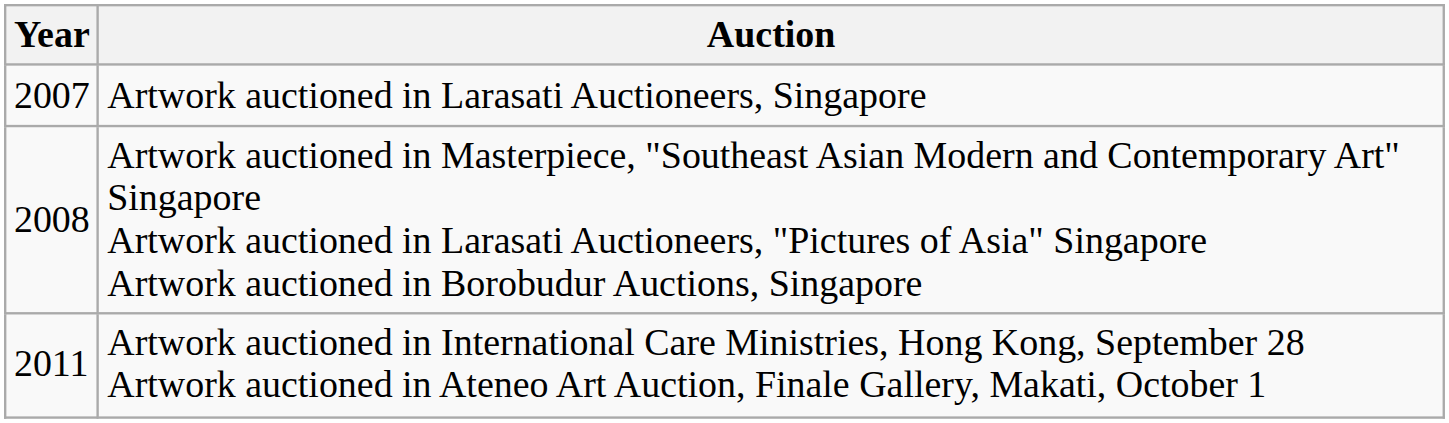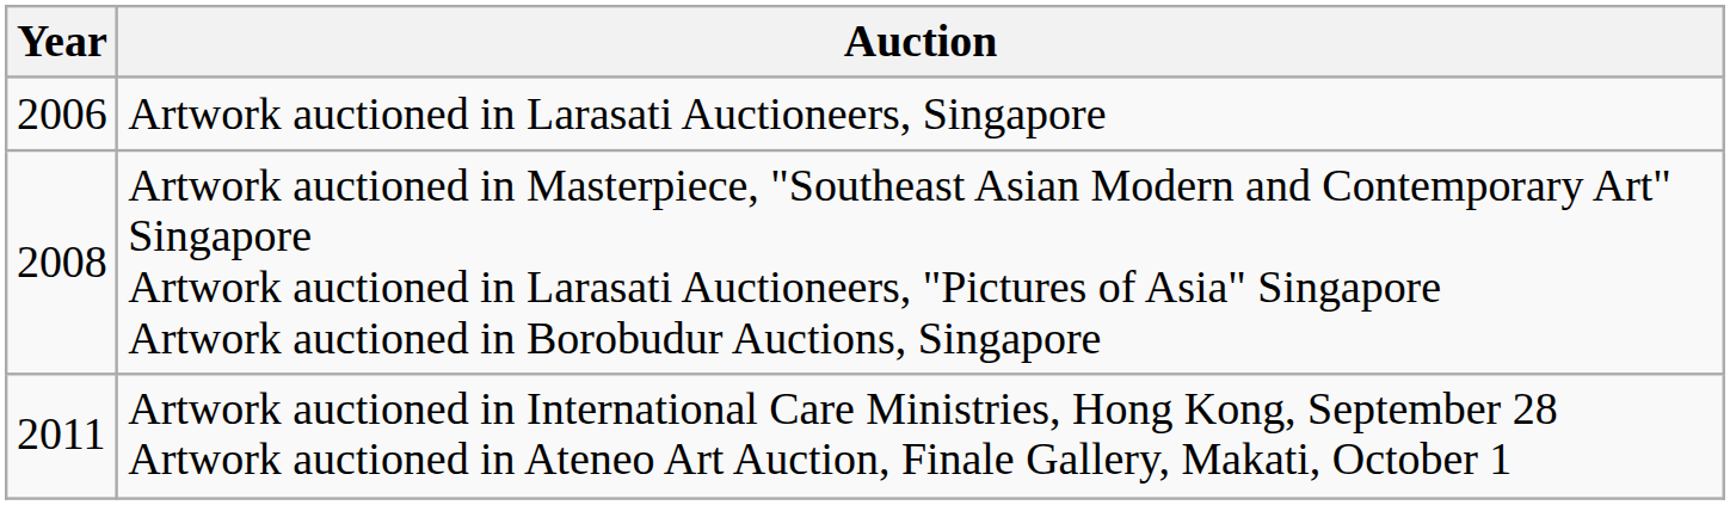Artwork auctioned in Larasati Auctioneers, Singapore | Year: 2007 -> 2006
